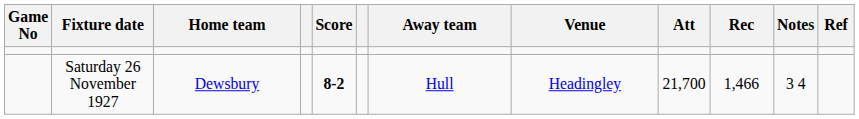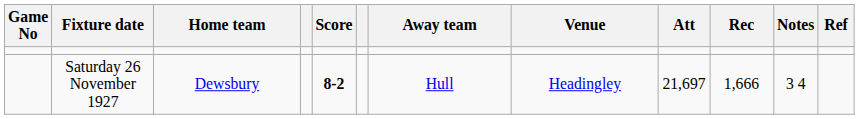Saturday 26 November 1927 | Att: 21,700 -> 21,697
Saturday 26 November 1927 | Rec: 1,466 -> 1,666
